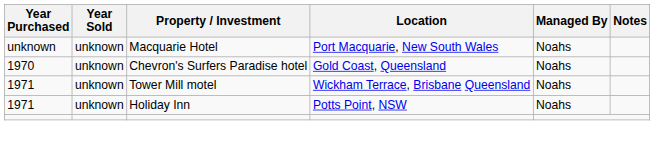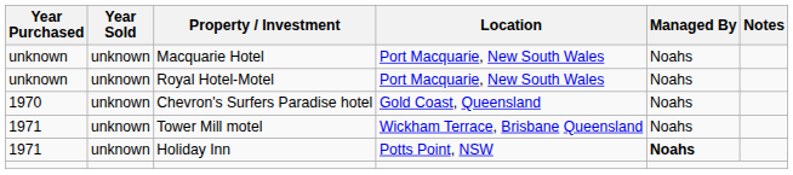+ row: unknown | unknown | Royal Hotel-Motel | Port Macquarie, New South Wales | Noahs
Holiday Inn | Managed By: normal -> bold
